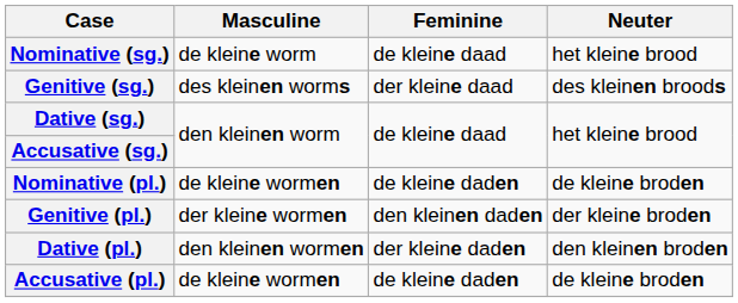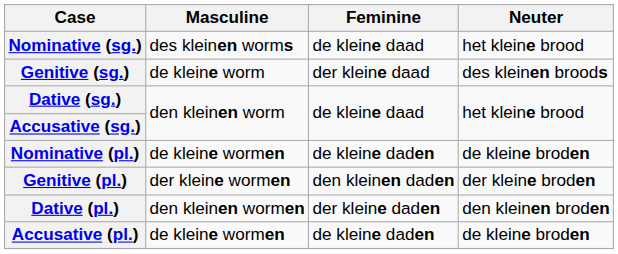Nominative (sg.) | Masculine: de kleine worm -> des kleinen worms
Genitive (sg.) | Masculine: des kleinen worms -> de kleine worm
